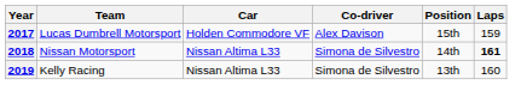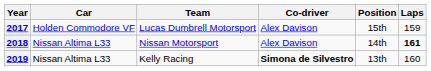columns swapped: Team <-> Car
2018 | Co-driver: Simona de Silvestro -> Alex Davison
2019 | Co-driver: normal -> bold
